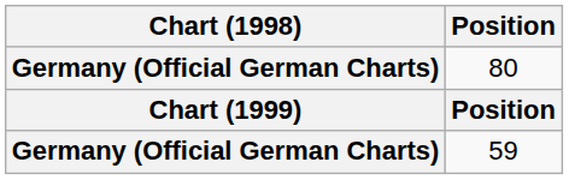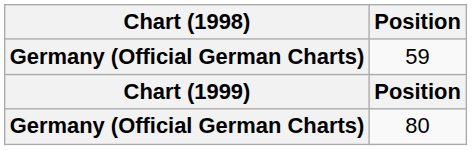rows swapped: 80 <-> 59
